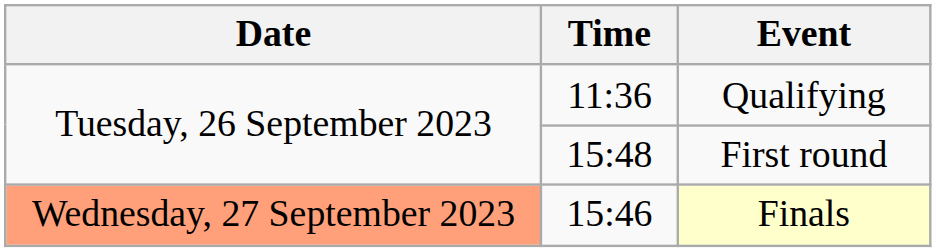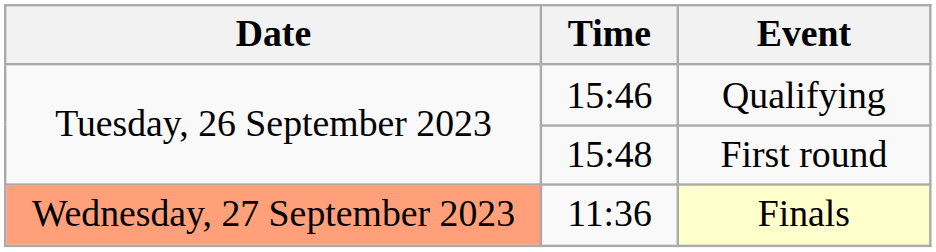Qualifying | Time: 11:36 -> 15:46
Finals | Time: 15:46 -> 11:36
